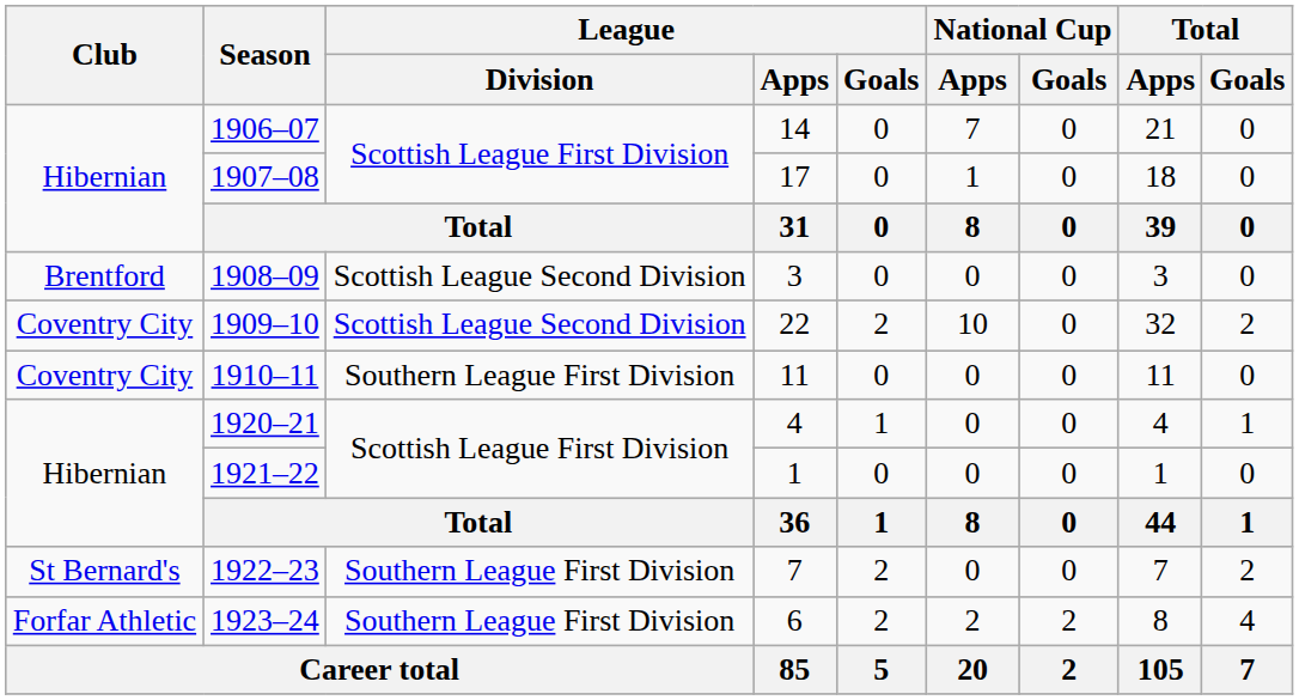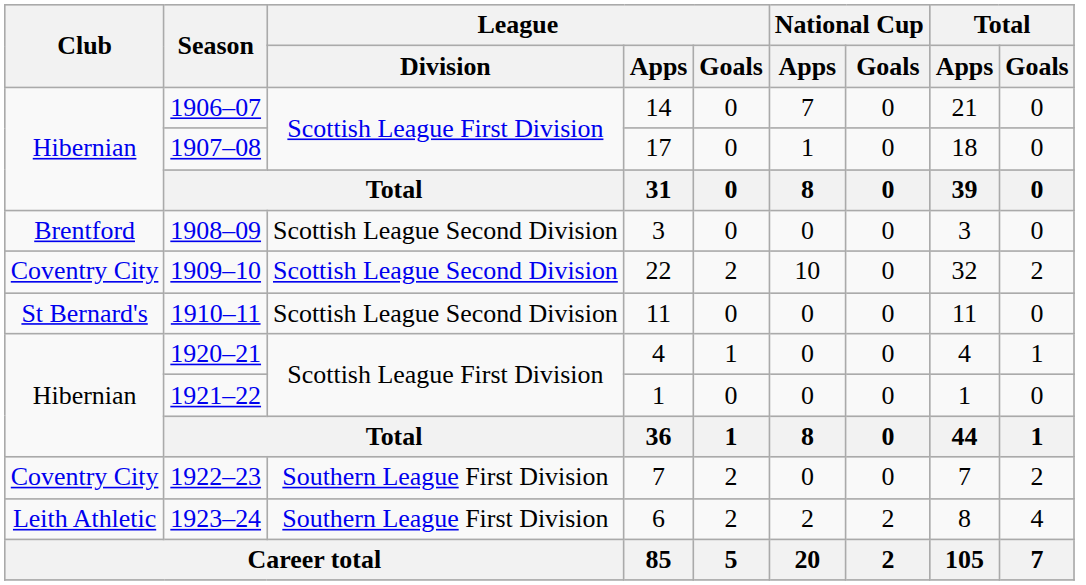1910–11 | Club: Coventry City -> St Bernard's
1910–11 | League / Division: Southern League First Division -> Scottish League Second Division
1922–23 | Club: St Bernard's -> Coventry City
1923–24 | Club: Forfar Athletic -> Leith Athletic
